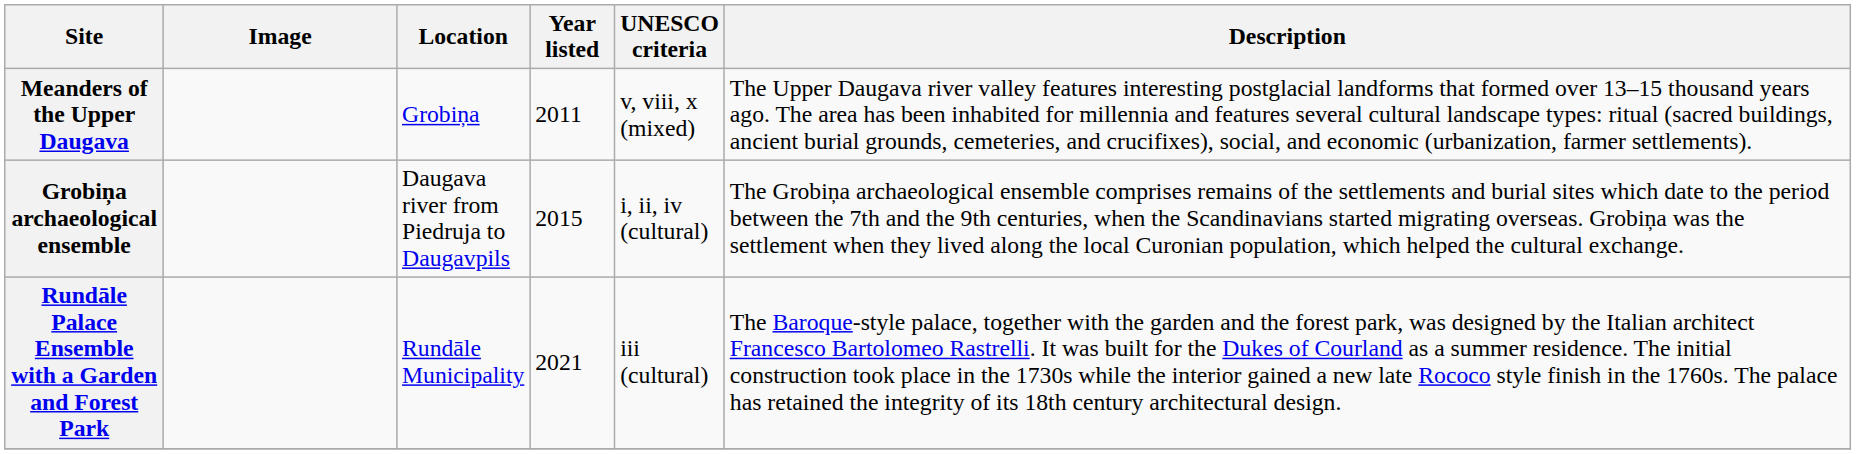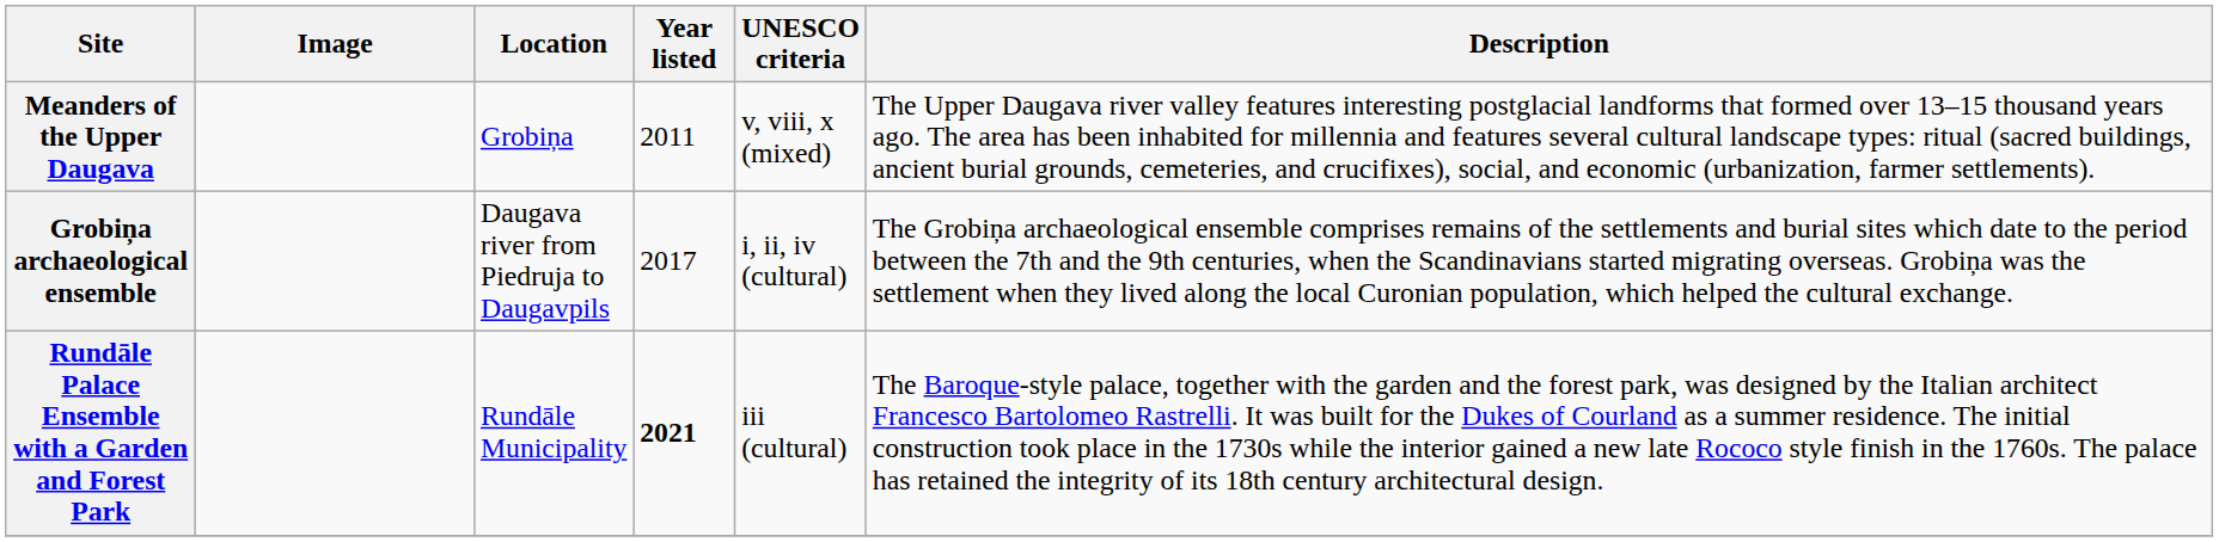Grobiņa archaeological ensemble | Year listed: 2015 -> 2017
Rundāle Palace Ensemble with a Garden and Forest Park | Year listed: normal -> bold
